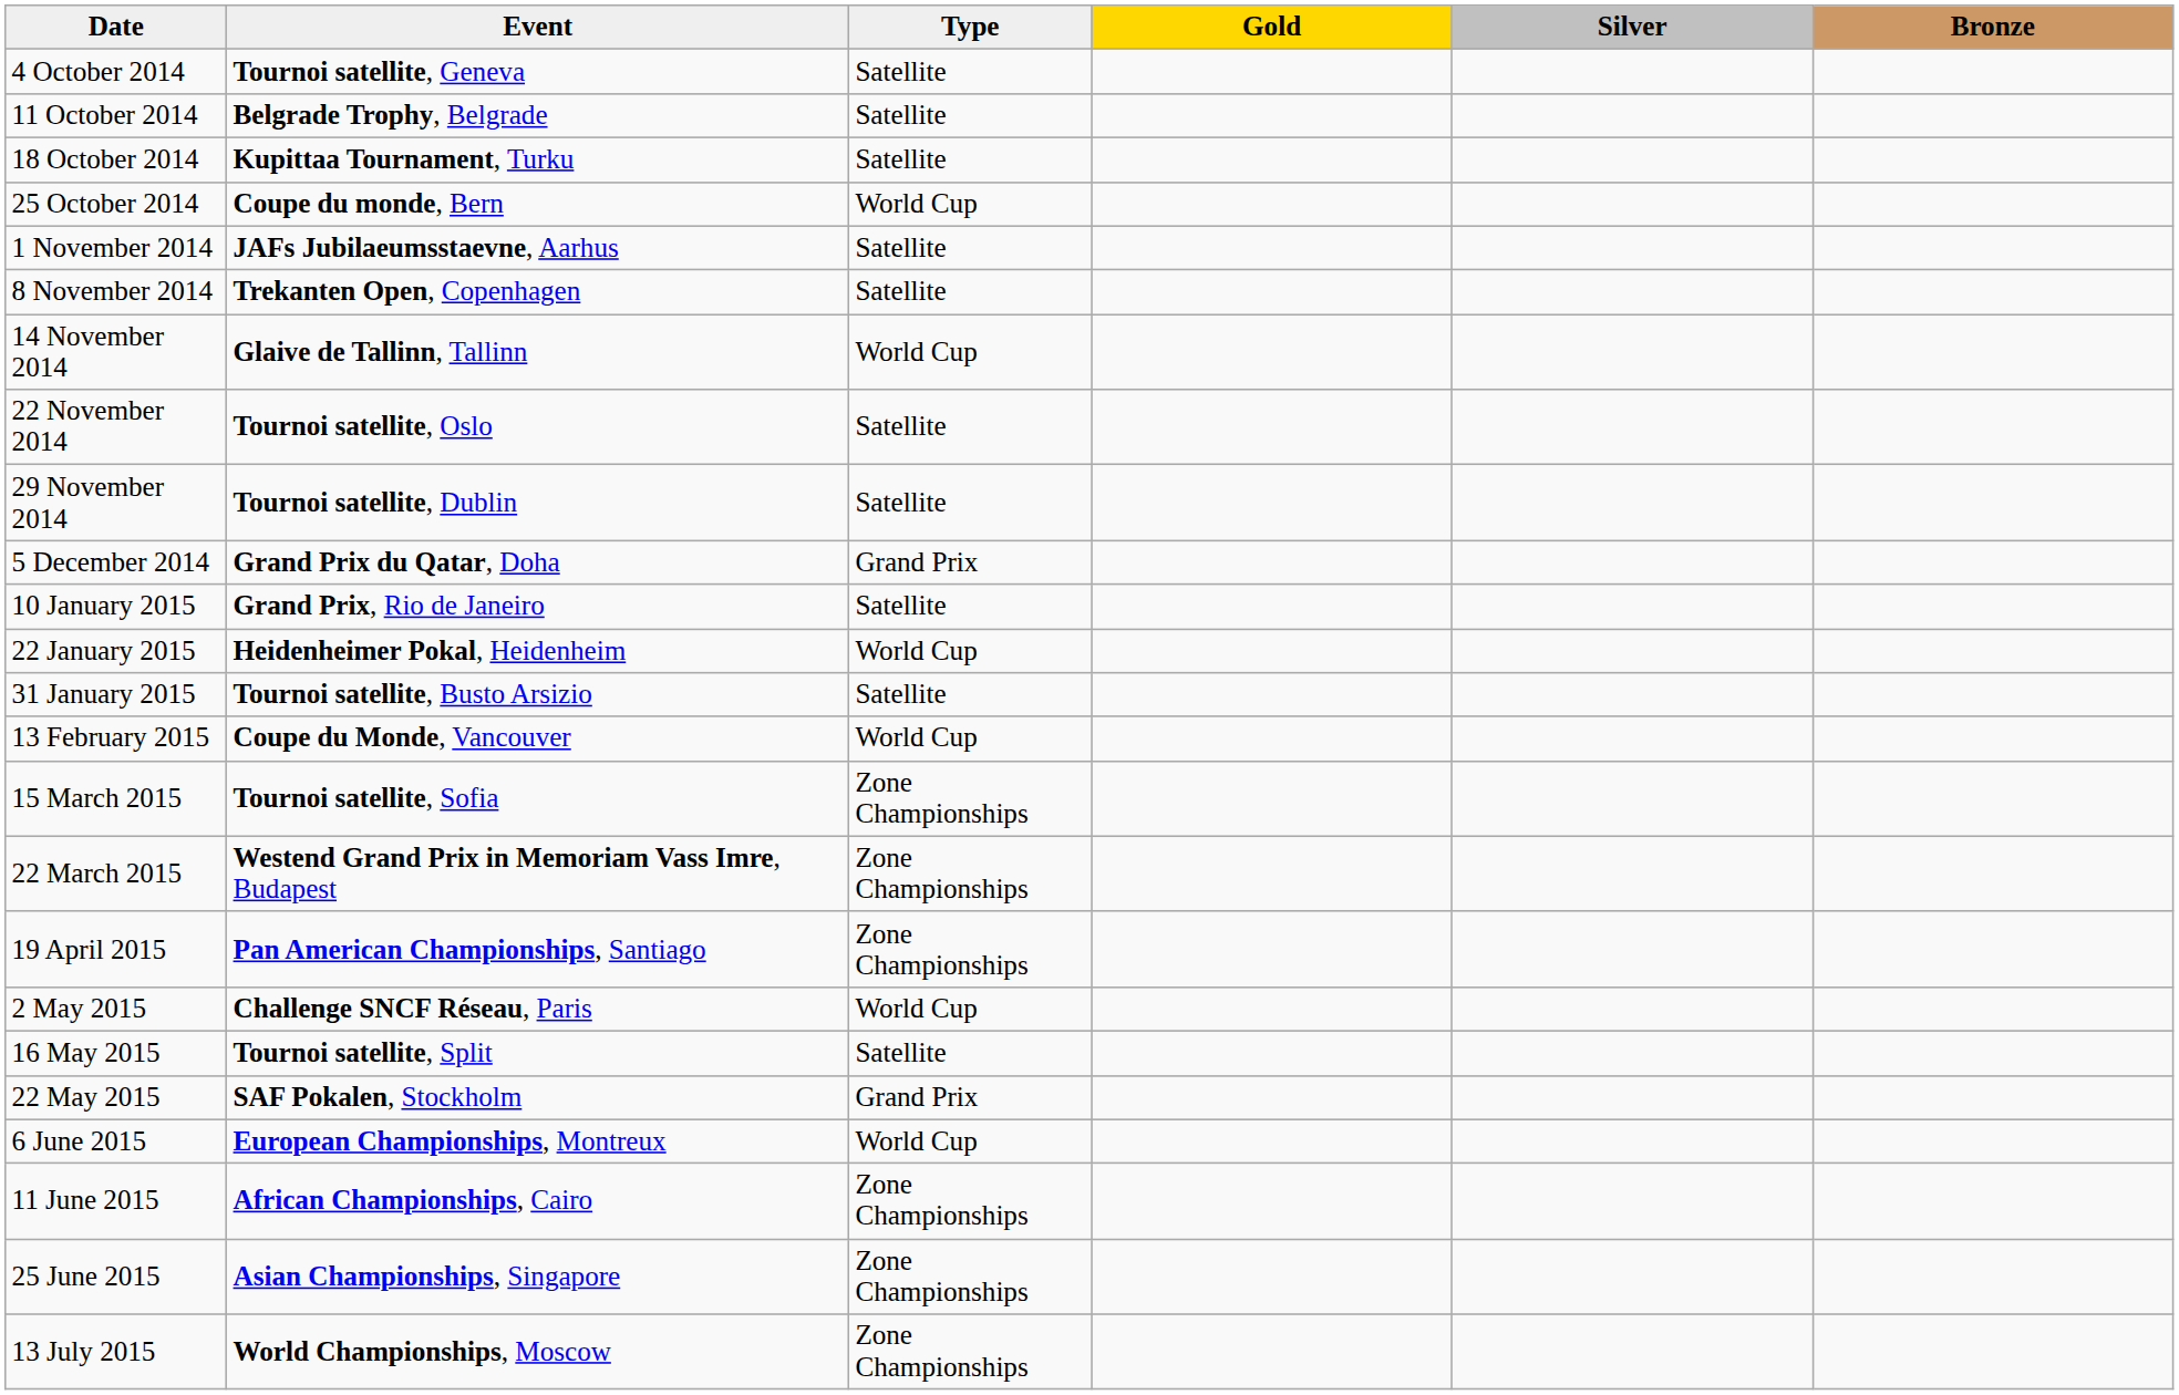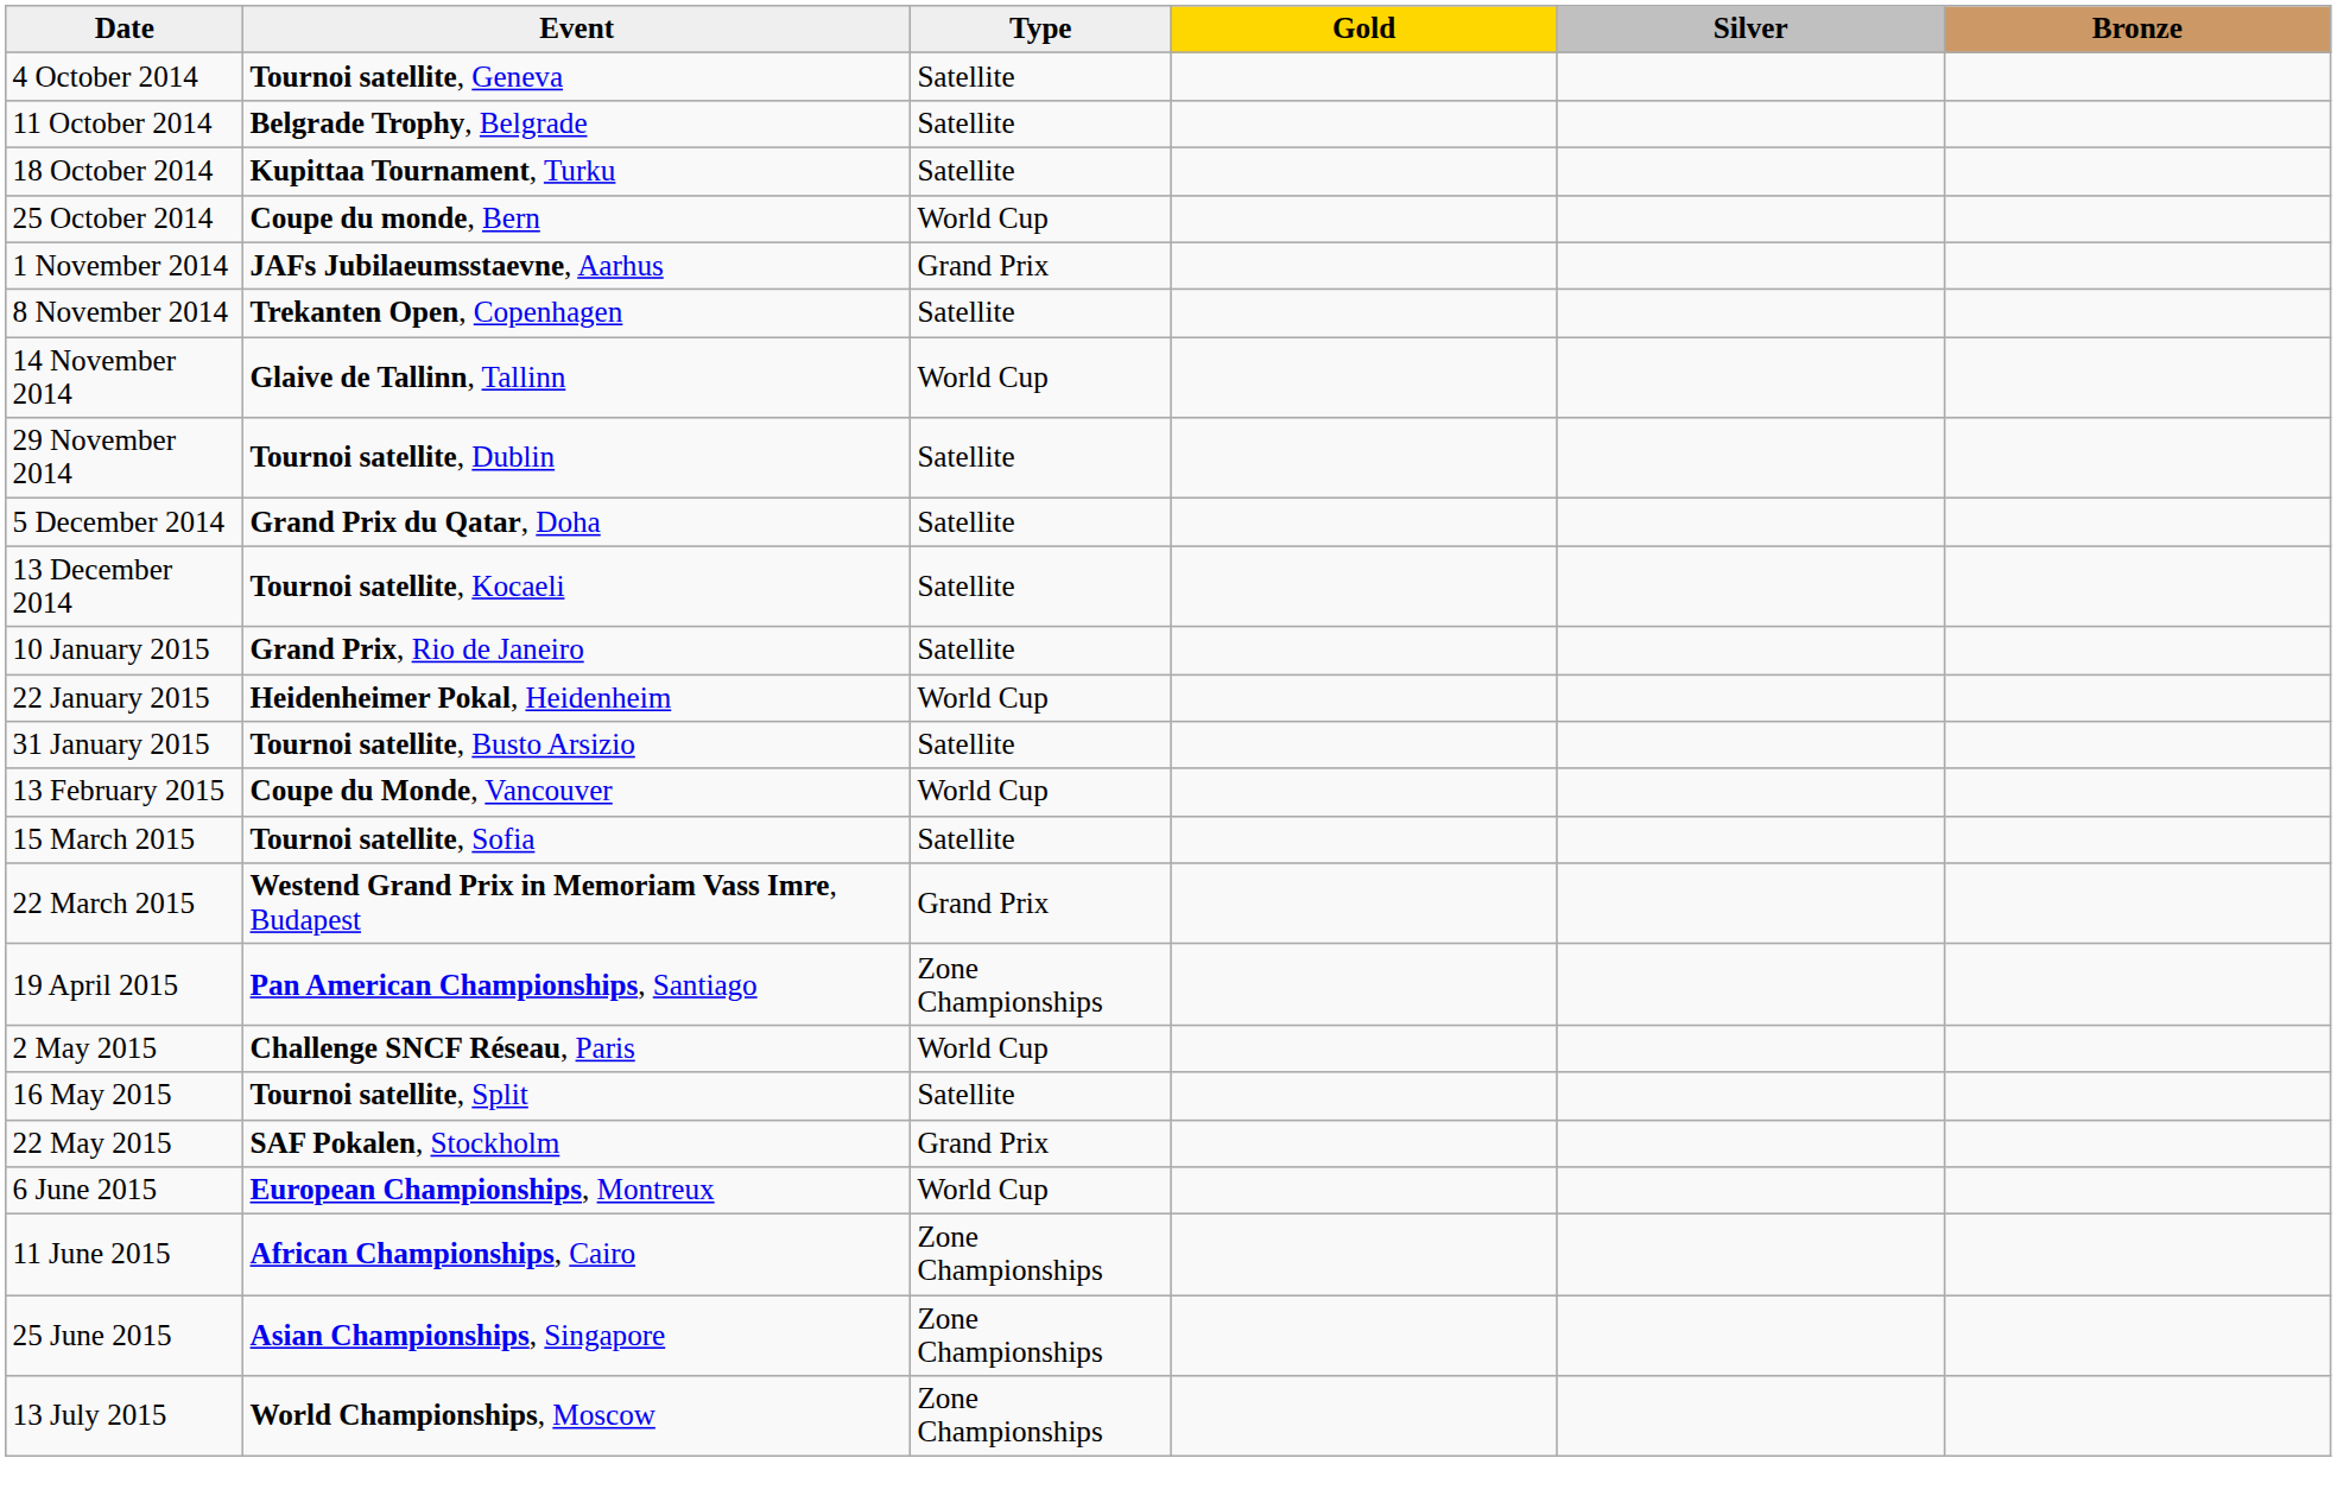1 November 2014 | Type: Satellite -> Grand Prix
- row: 22 November 2014 | Tournoi satellite, Oslo | Satellite
5 December 2014 | Type: Grand Prix -> Satellite
+ row: 13 December 2014 | Tournoi satellite, Kocaeli | Satellite
15 March 2015 | Type: Zone Championships -> Satellite
22 March 2015 | Type: Zone Championships -> Grand Prix
